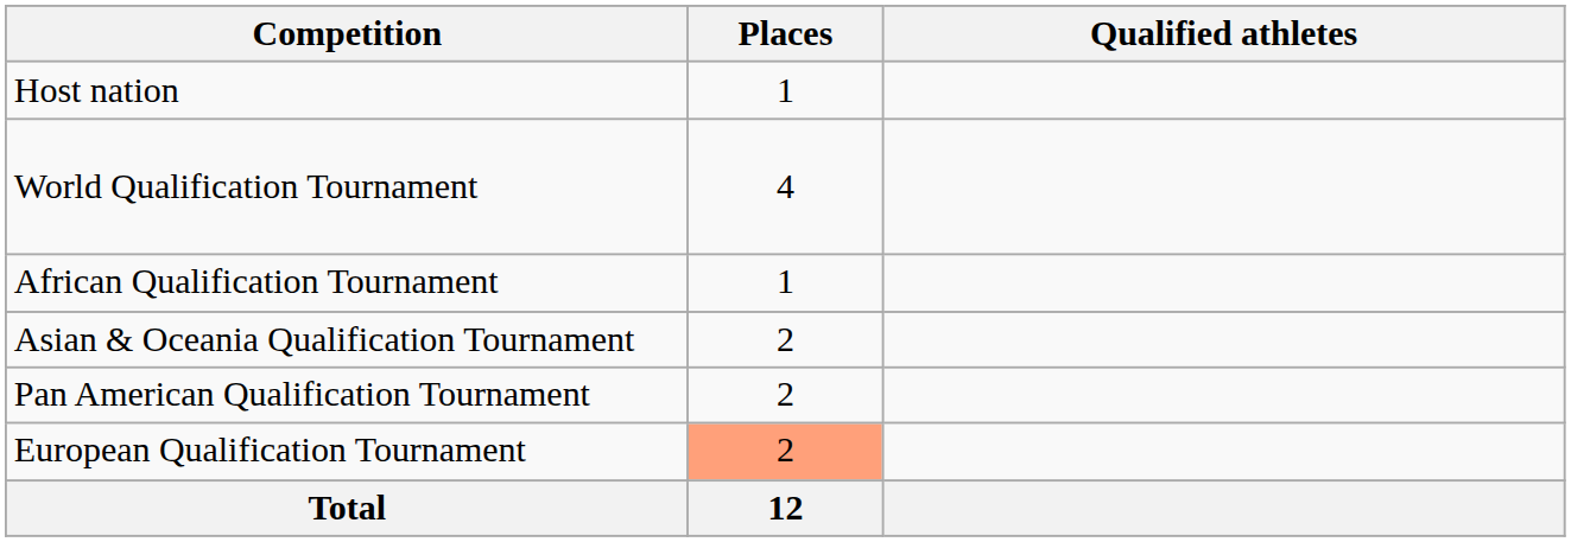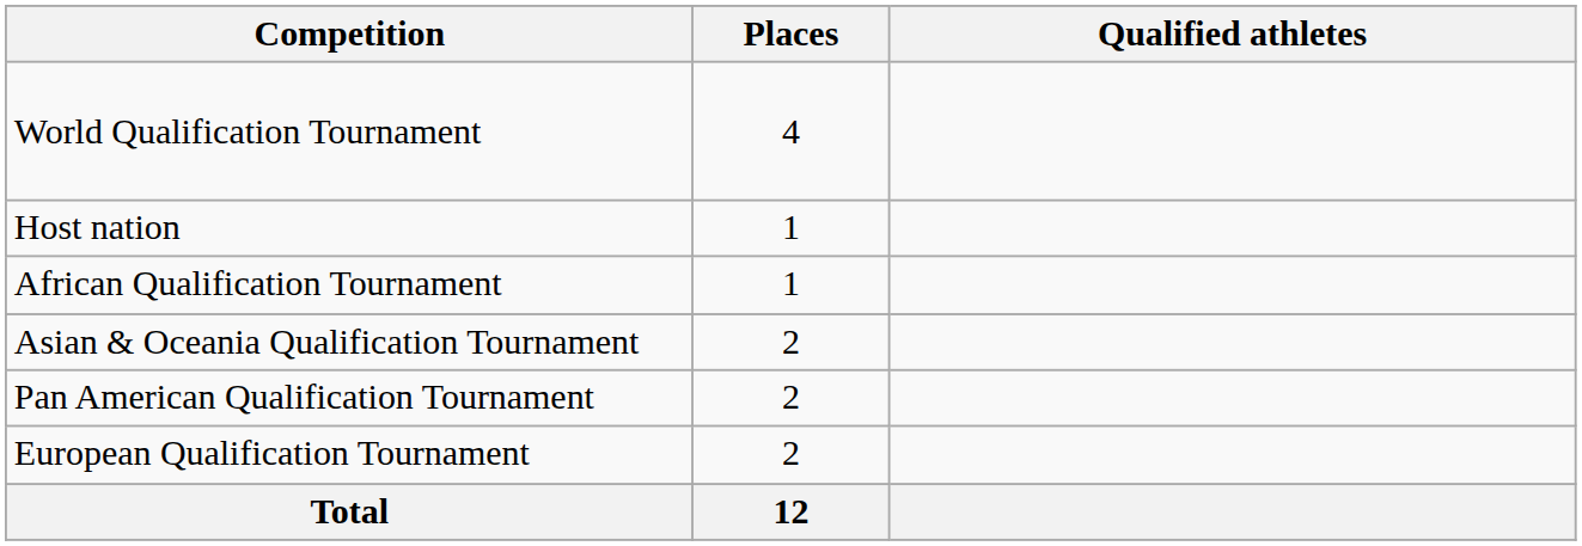rows swapped: Host nation <-> World Qualification Tournament
European Qualification Tournament | Places: lightsalmon background -> no background
